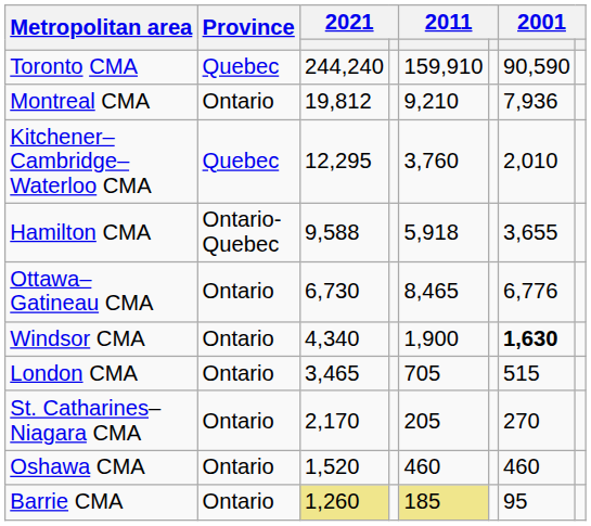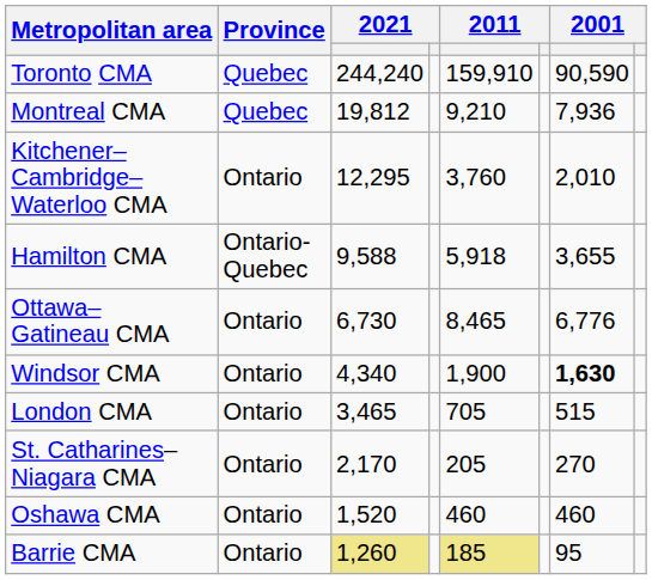Montreal CMA | Province: Ontario -> Quebec
Kitchener– Cambridge– Waterloo CMA | Province: Quebec -> Ontario
